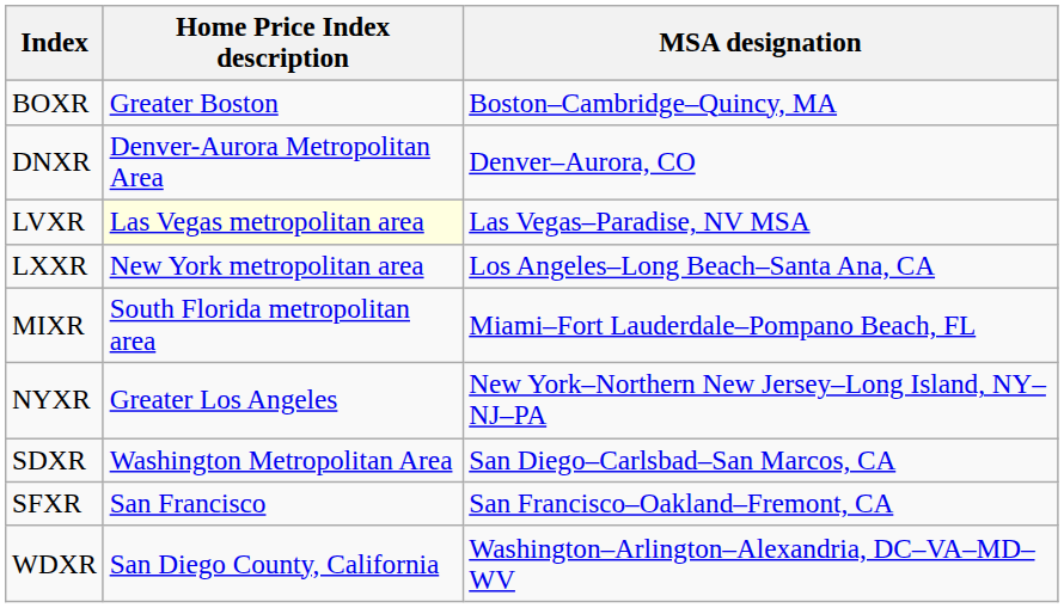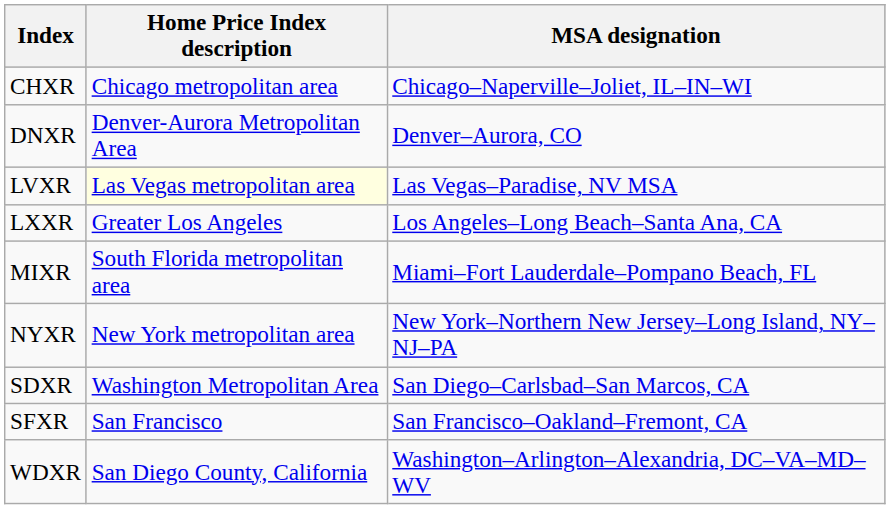- row: BOXR | Greater Boston | Boston–Cambridge–Quincy, MA
+ row: CHXR | Chicago metropolitan area | Chicago–Naperville–Joliet, IL–IN–WI
LXXR | Home Price Index description: New York metropolitan area -> Greater Los Angeles
NYXR | Home Price Index description: Greater Los Angeles -> New York metropolitan area
